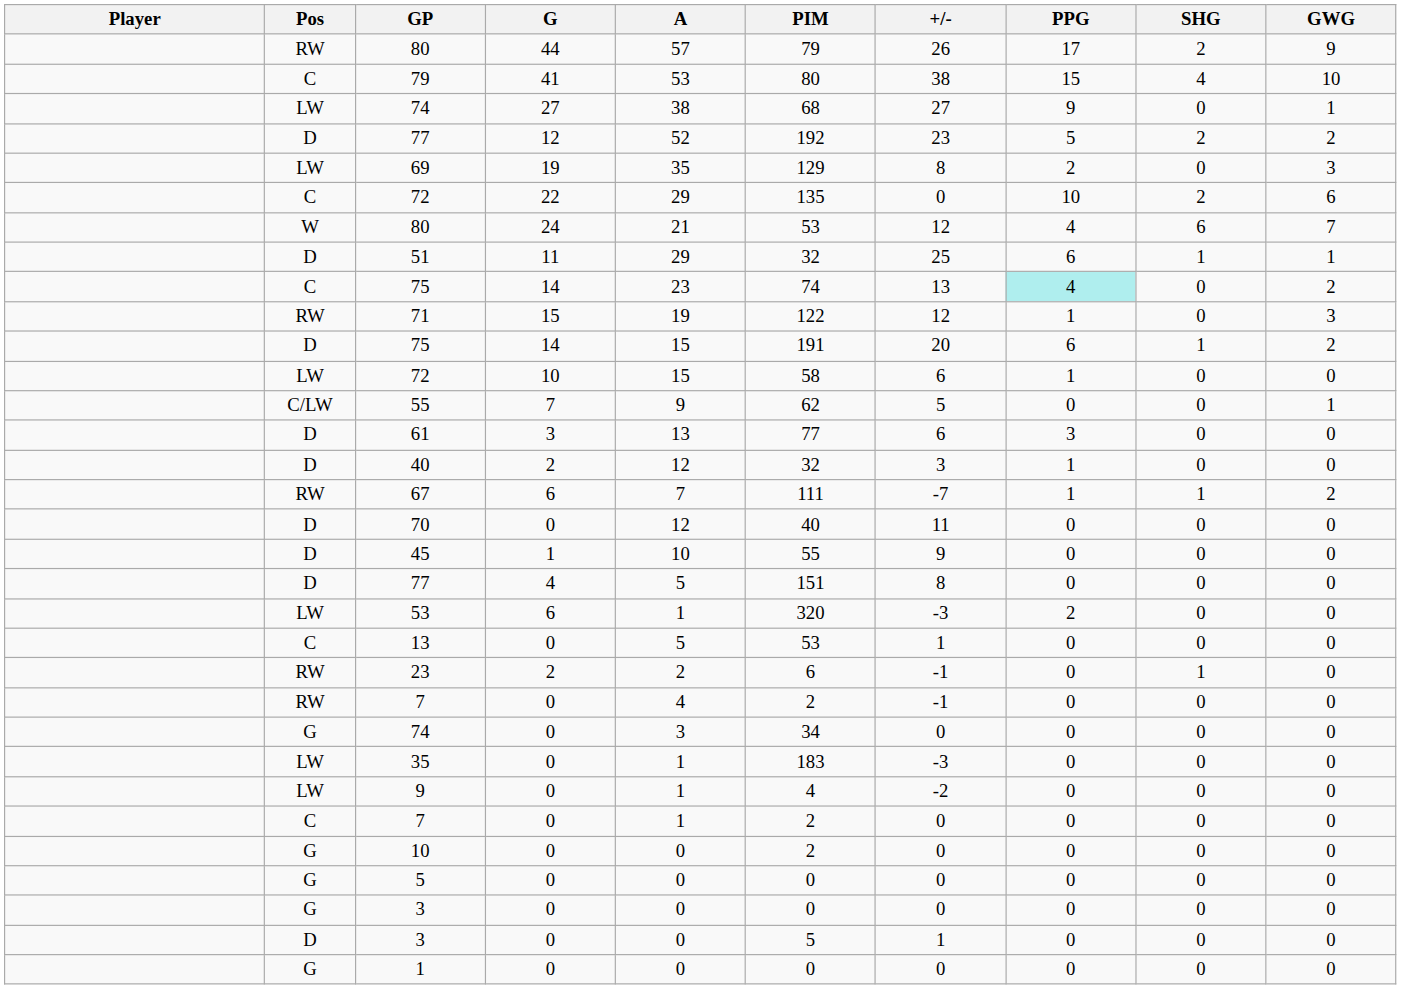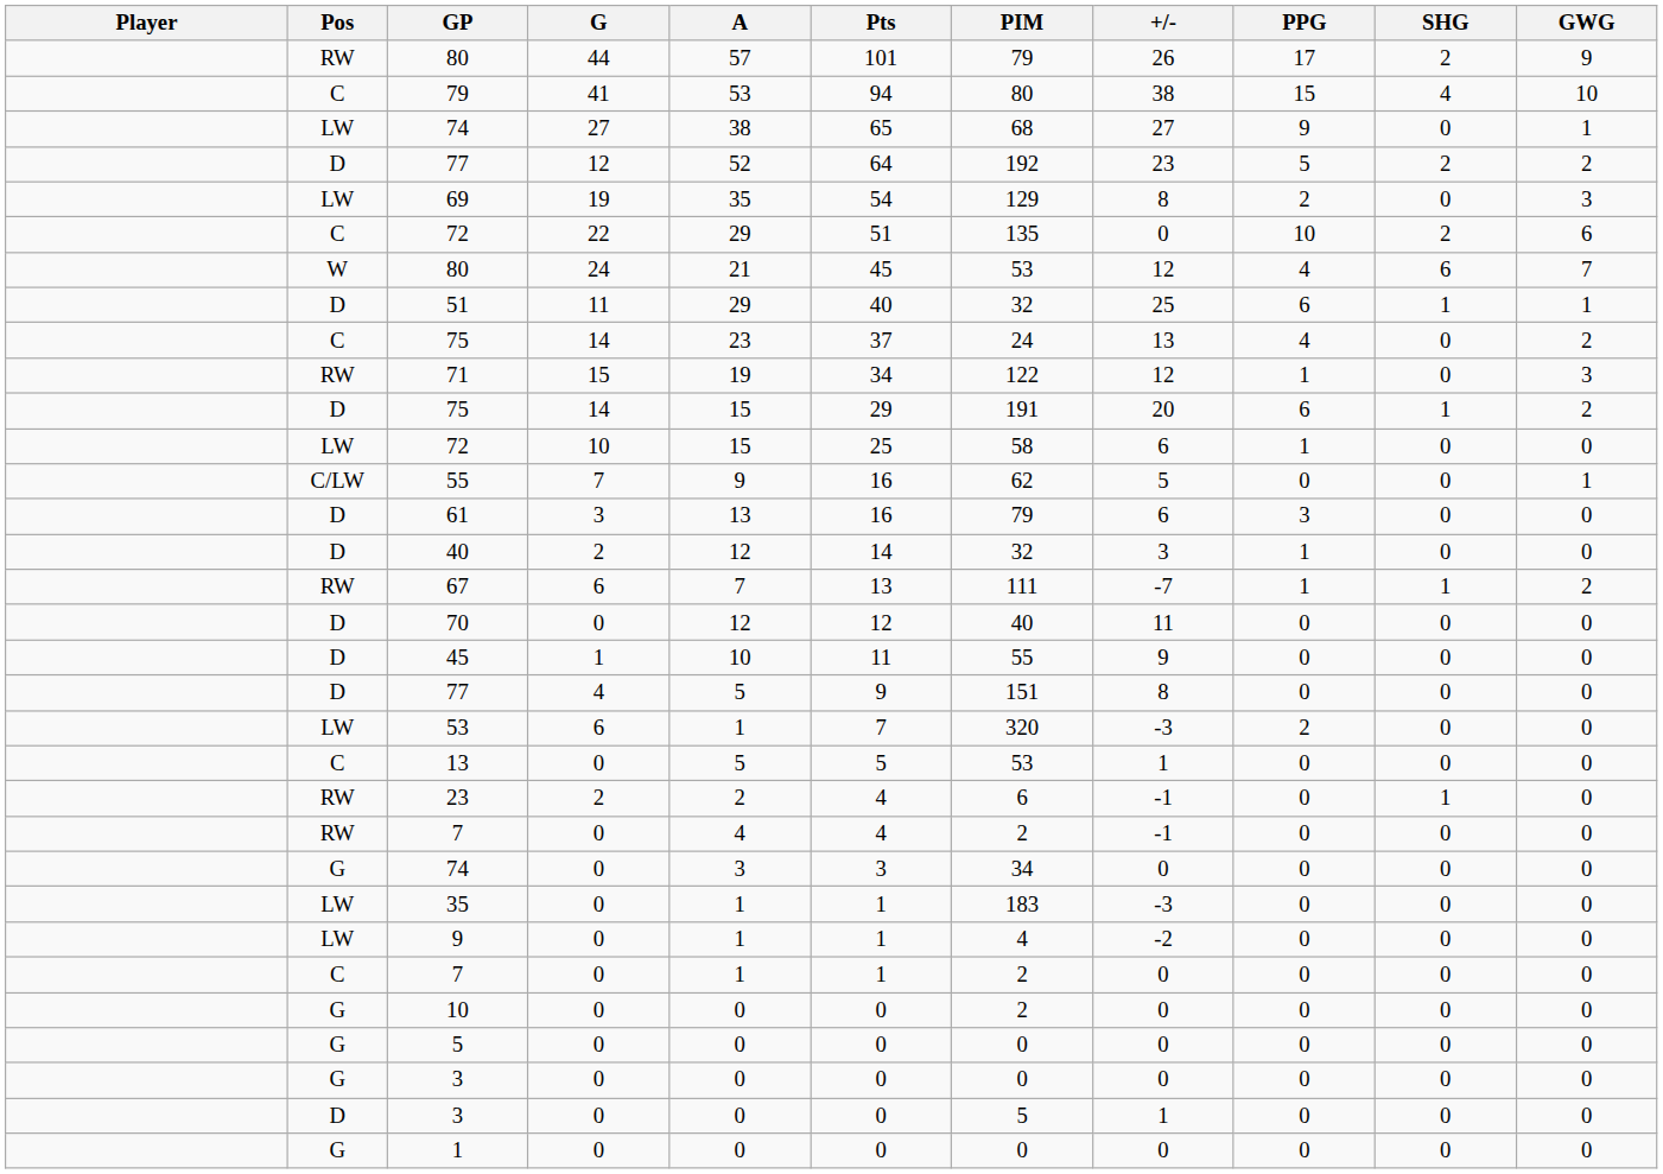+ column: Pts | 101 | 94 | 65 | 64 | 54 | 51 | 45 | 40 | 37 | 34 | 29 | 25 | 16 | 16 | 14 | 13 | 12 | 11 | 9 | 7 | 5 | 4 | 4 | 3 | 1 | 1 | 1 | 0 | 0 | 0 | 0 | 0
C / 75 | PIM: 74 -> 24
C / 75 | PPG: paleturquoise background -> no background
61 | PIM: 77 -> 79
